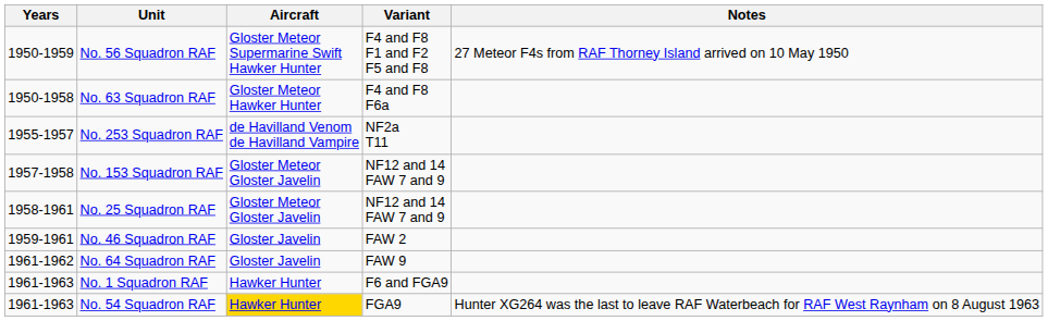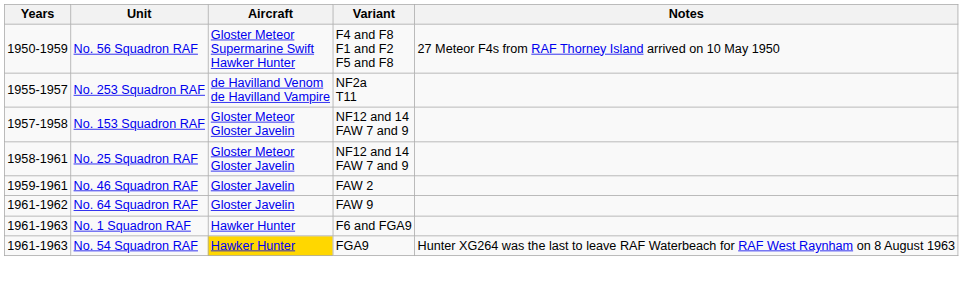- row: 1950-1958 | No. 63 Squadron RAF | Gloster Meteor Hawker Hunter | F4 and F8 F6a
